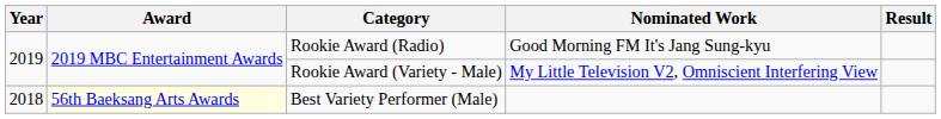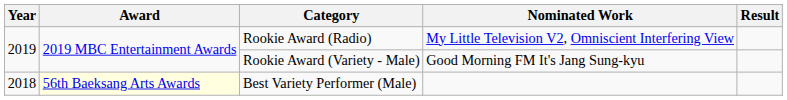Rookie Award (Radio) | Nominated Work: Good Morning FM It's Jang Sung-kyu -> My Little Television V2, Omniscient Interfering View
Rookie Award (Variety - Male) | Nominated Work: My Little Television V2, Omniscient Interfering View -> Good Morning FM It's Jang Sung-kyu
